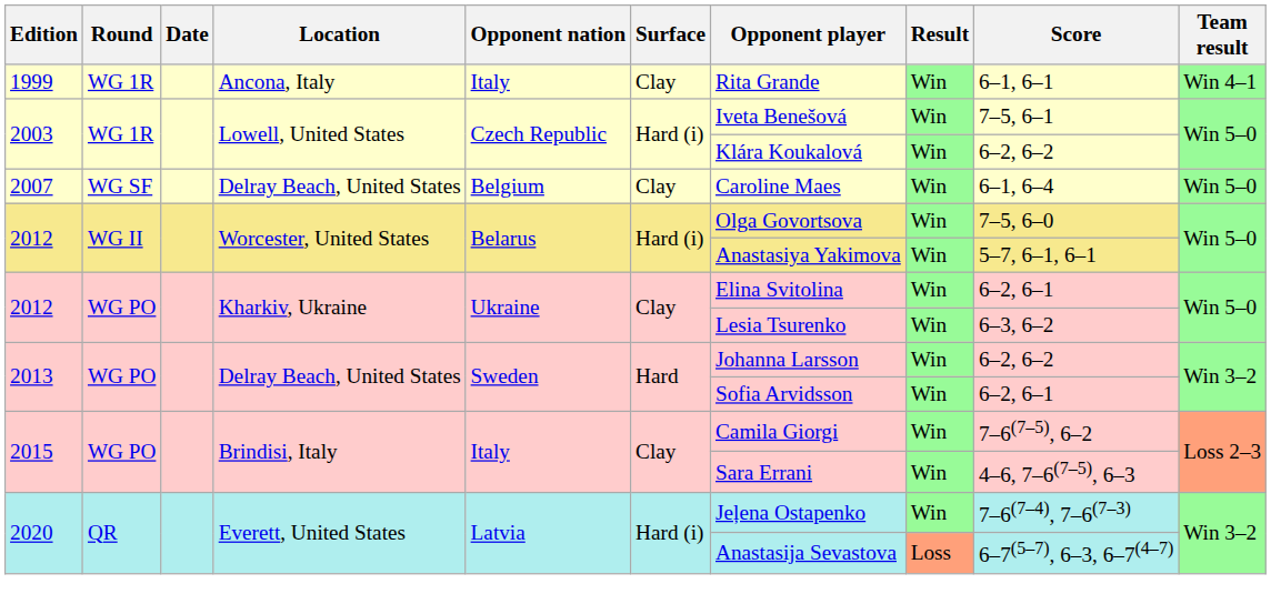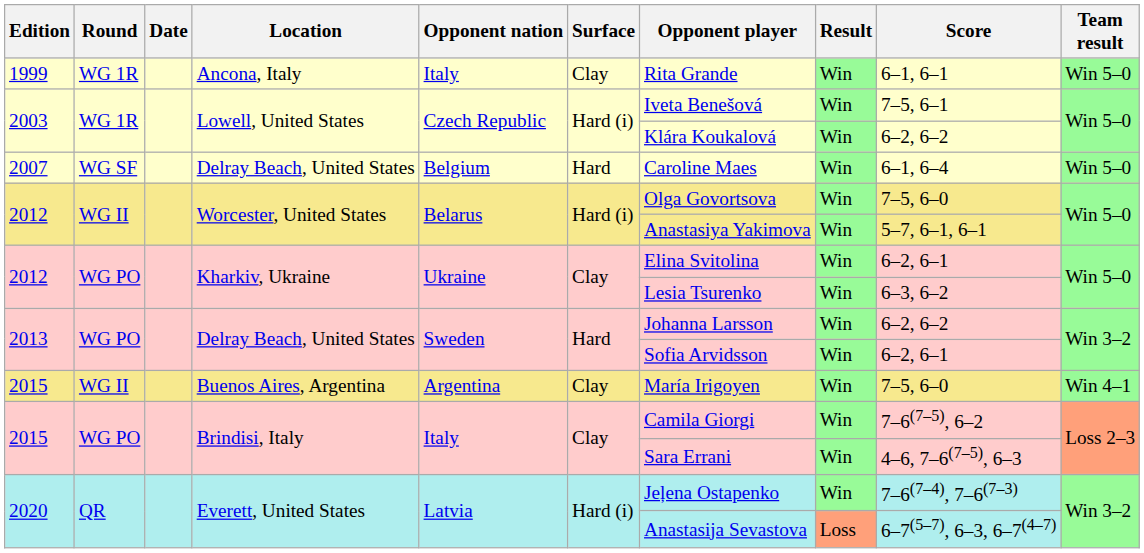Ancona, Italy | Team result: Win 4–1 -> Win 5–0
2007 / Delray Beach, United States | Surface: Clay -> Hard
+ row: 2015 | WG II | Buenos Aires, Argentina | Argentina | Clay | María Irigoyen | Win | 7–5, 6–0 | Win 4–1
